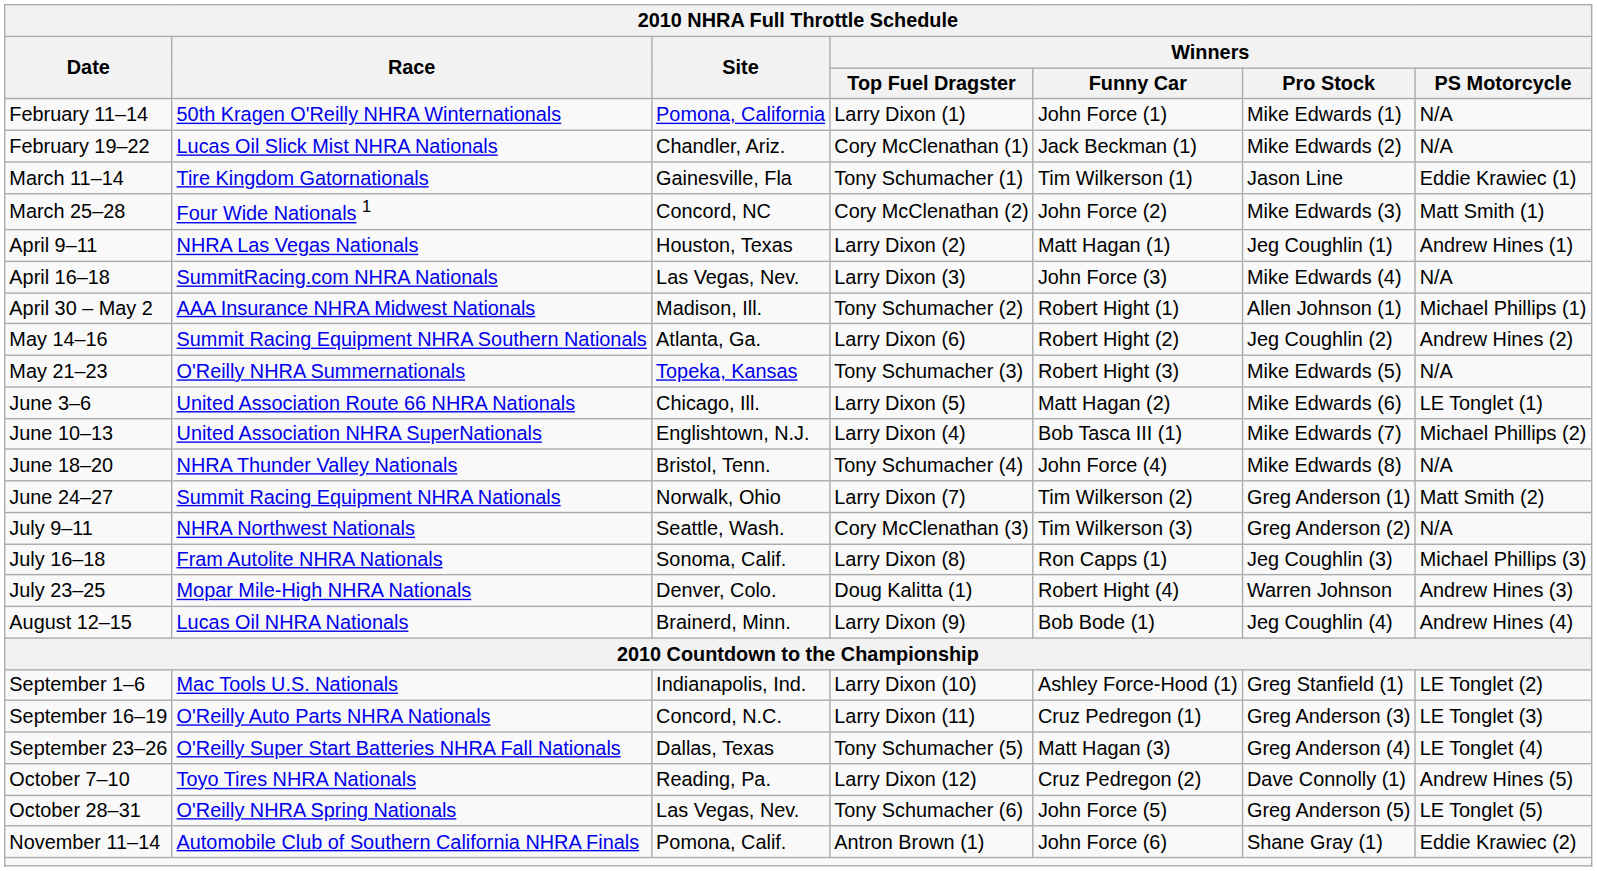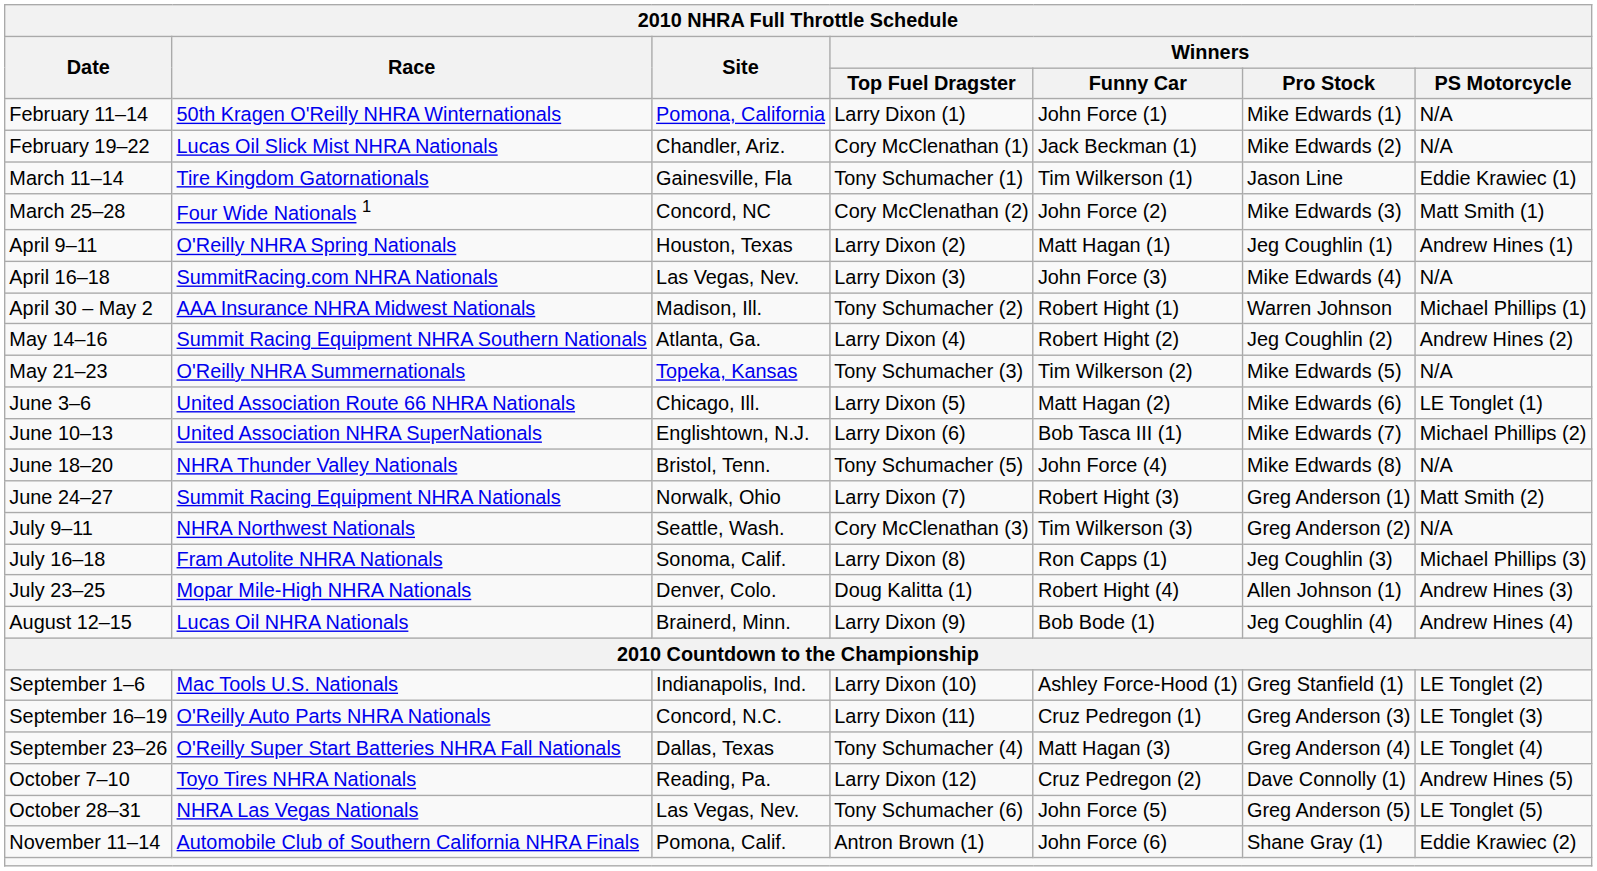April 9–11 | Race: NHRA Las Vegas Nationals -> O'Reilly NHRA Spring Nationals
April 30 – May 2 | Winners / Pro Stock: Allen Johnson (1) -> Warren Johnson
May 14–16 | Winners / Top Fuel Dragster: Larry Dixon (6) -> Larry Dixon (4)
May 21–23 | Winners / Funny Car: Robert Hight (3) -> Tim Wilkerson (2)
June 10–13 | Winners / Top Fuel Dragster: Larry Dixon (4) -> Larry Dixon (6)
June 18–20 | Winners / Top Fuel Dragster: Tony Schumacher (4) -> Tony Schumacher (5)
June 24–27 | Winners / Funny Car: Tim Wilkerson (2) -> Robert Hight (3)
July 23–25 | Winners / Pro Stock: Warren Johnson -> Allen Johnson (1)
September 23–26 | Winners / Top Fuel Dragster: Tony Schumacher (5) -> Tony Schumacher (4)
October 28–31 | Race: O'Reilly NHRA Spring Nationals -> NHRA Las Vegas Nationals
